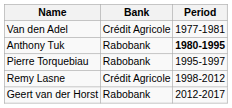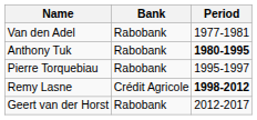Van den Adel | Bank: Crédit Agricole -> Rabobank
Remy Lasne | Period: normal -> bold
